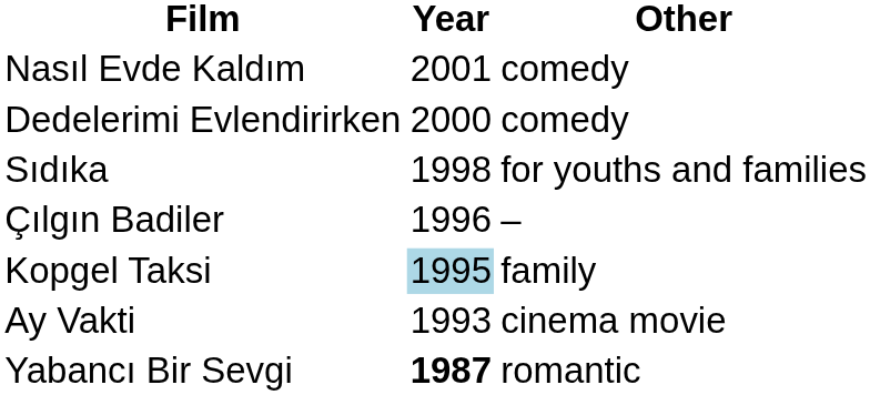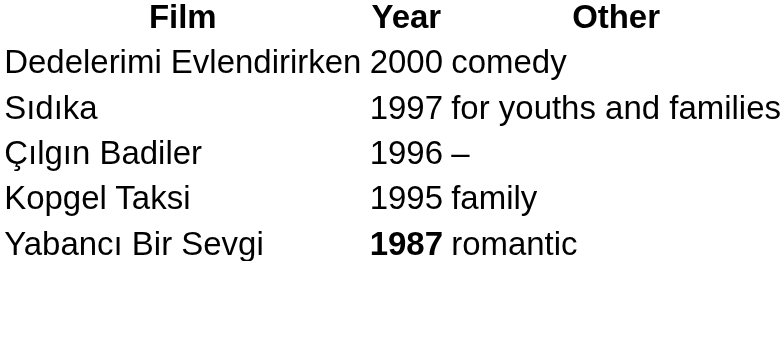- row: Nasıl Evde Kaldım | 2001 | comedy
Sıdıka | Year: 1998 -> 1997
Kopgel Taksi | Year: lightblue background -> no background
- row: Ay Vakti | 1993 | cinema movie
